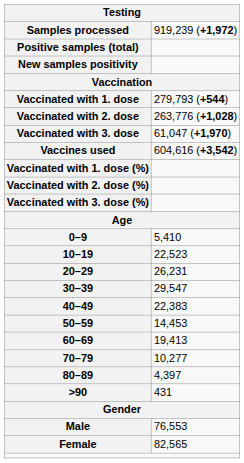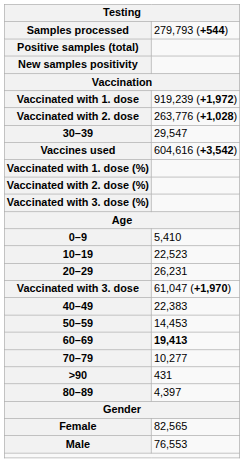Samples processed | column 2: 919,239 (+1,972) -> 279,793 (+544)
Vaccinated with 1. dose | column 2: 279,793 (+544) -> 919,239 (+1,972)
rows swapped: Vaccinated with 3. dose <-> 30–39
60–69 | column 2: normal -> bold
rows swapped: 80–89 <-> >90
rows swapped: Male <-> Female
